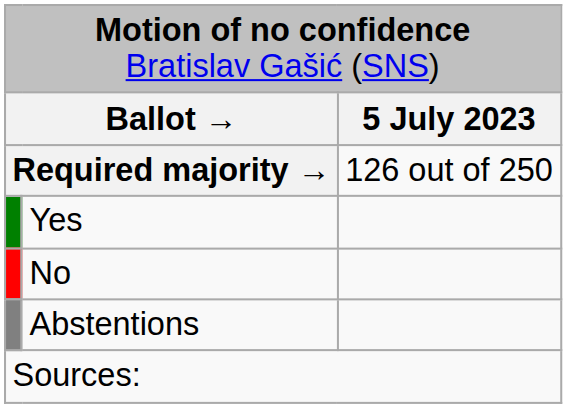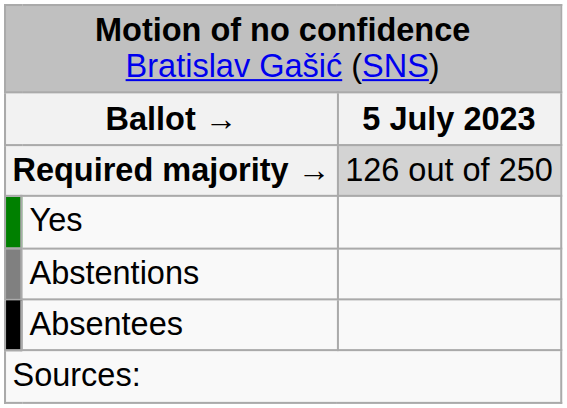Required majority → | column 3: no background -> lightgrey background
- row: No
+ row: Absentees
